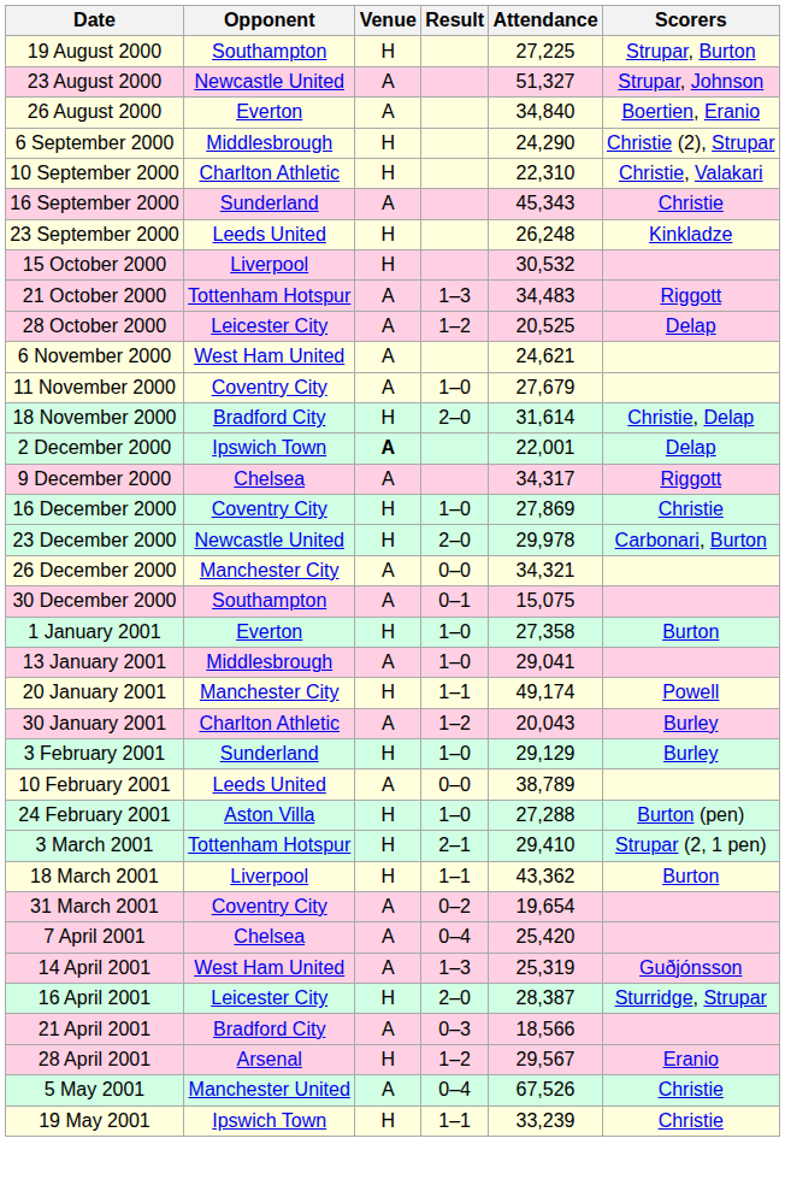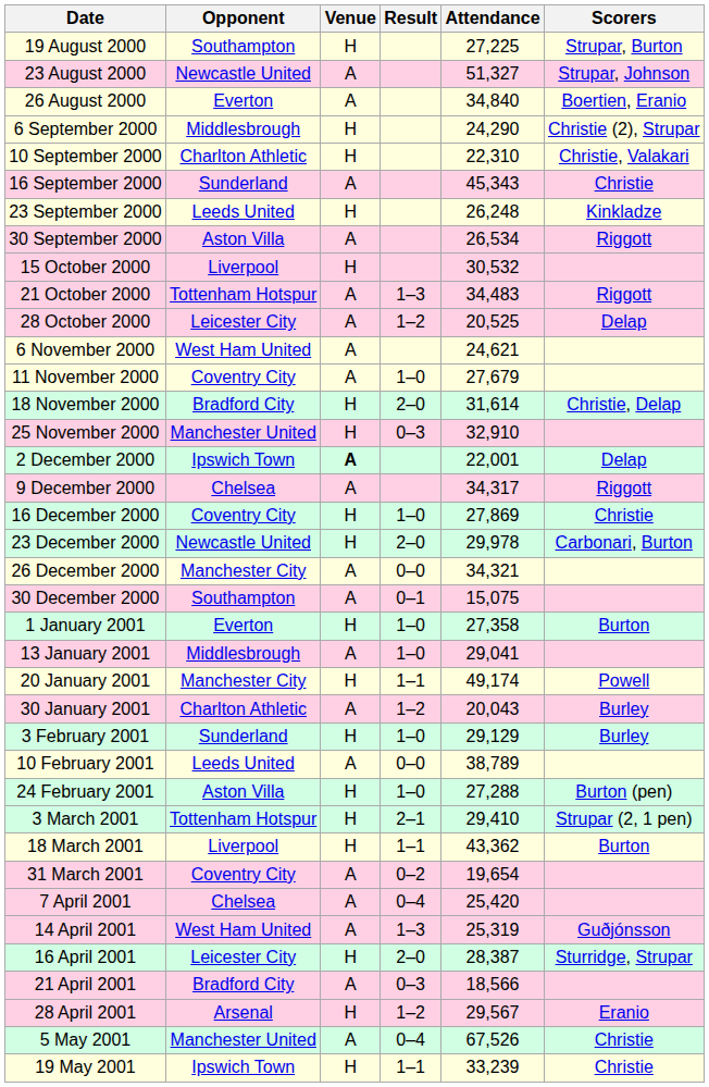+ row: 30 September 2000 | Aston Villa | A | 26,534 | Riggott
+ row: 25 November 2000 | Manchester United | H | 0–3 | 32,910
